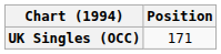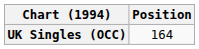UK Singles (OCC) | Position: 171 -> 164
